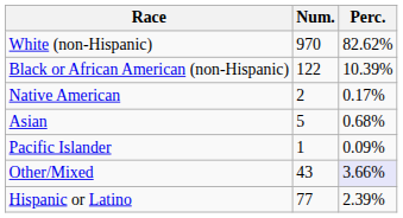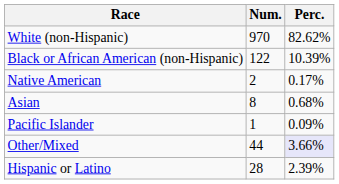Asian | Num.: 5 -> 8
Other/Mixed | Num.: 43 -> 44
Hispanic or Latino | Num.: 77 -> 28
